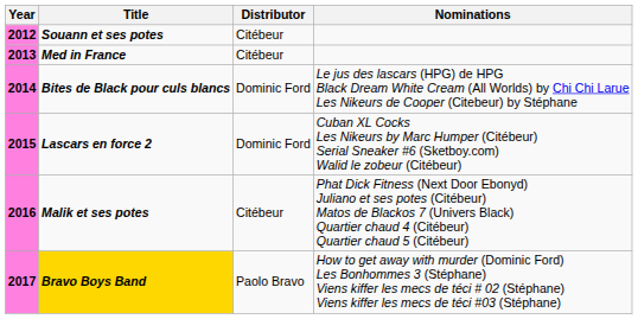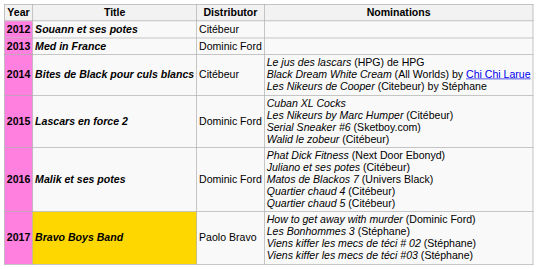2013 | Distributor: Citébeur -> Dominic Ford
2014 | Distributor: Dominic Ford -> Citébeur
2016 | Distributor: Citébeur -> Dominic Ford
